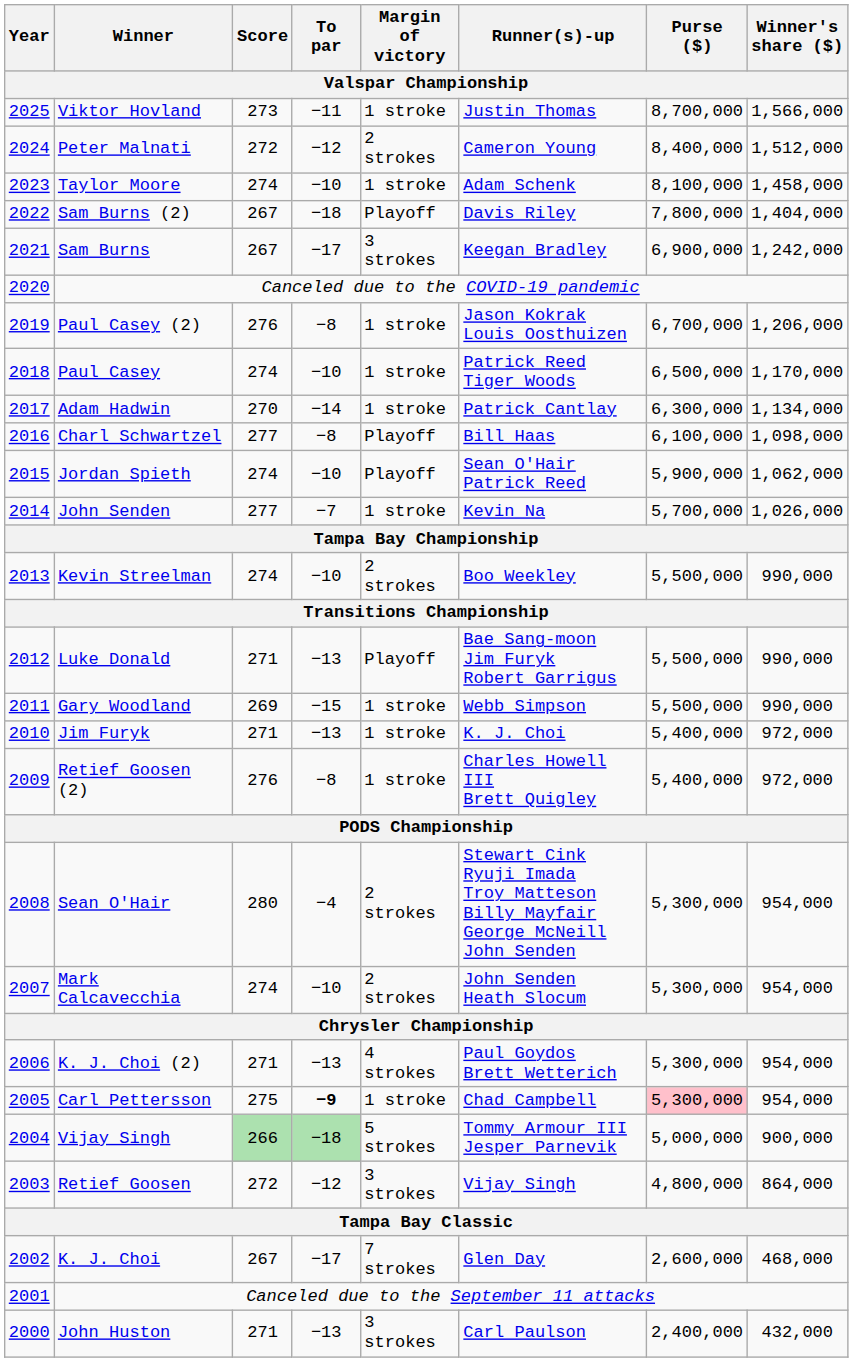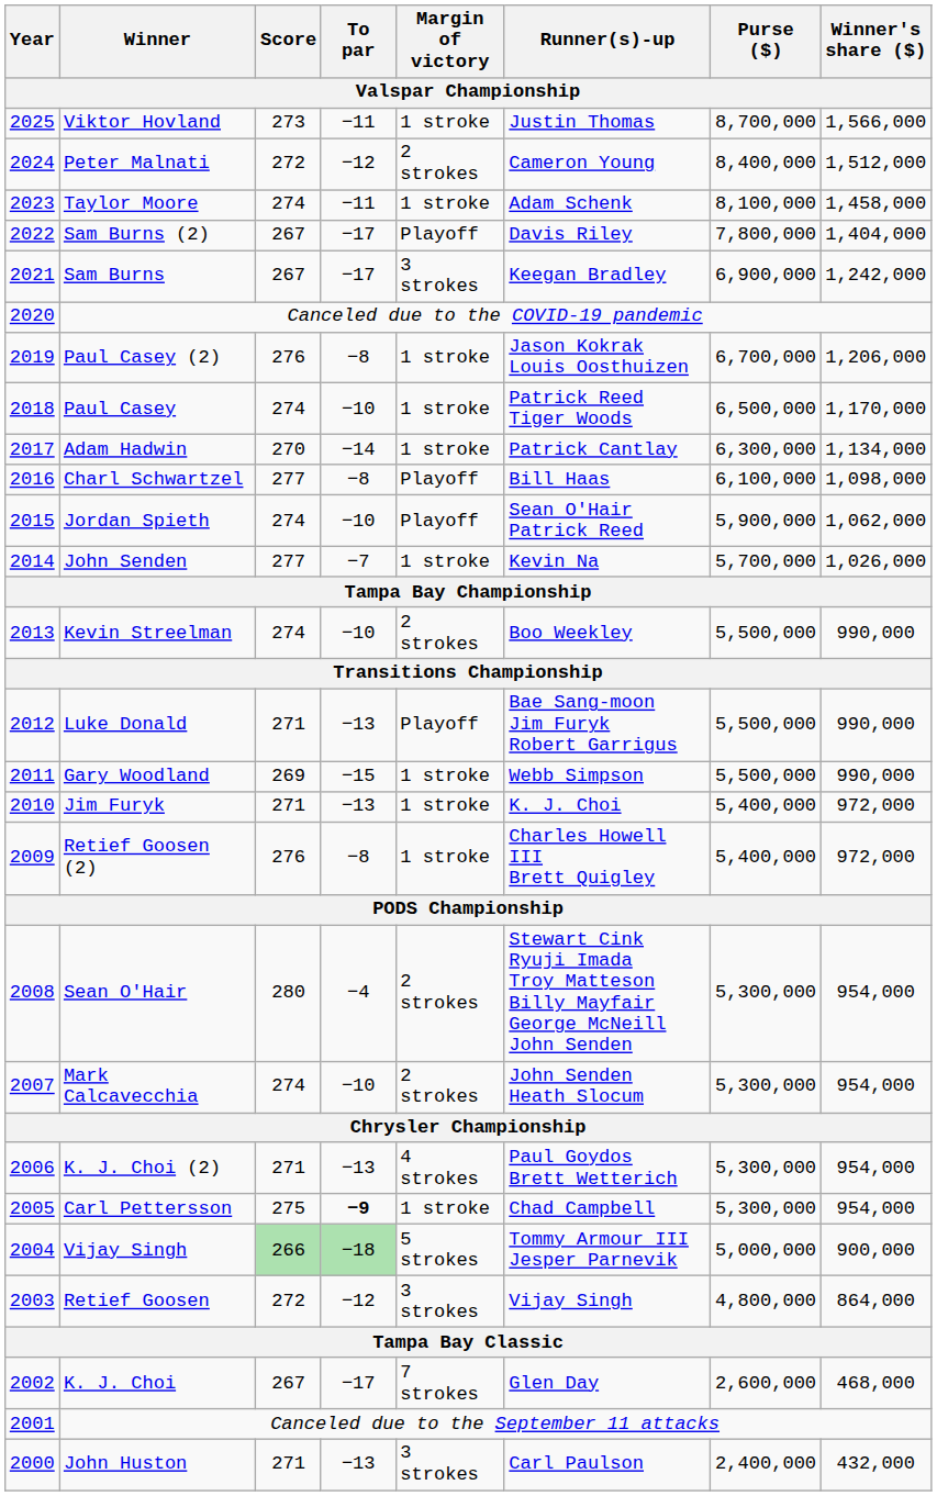Taylor Moore | To par: −10 -> −11
Sam Burns (2) | To par: −18 -> −17
Carl Pettersson | Purse ($): pink background -> no background
